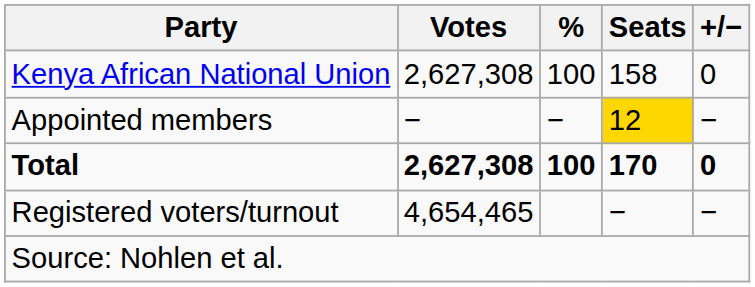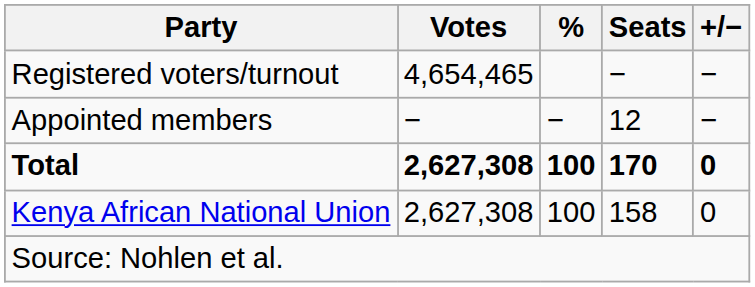rows swapped: Kenya African National Union <-> Registered voters/turnout
Appointed members | Seats: gold background -> no background
